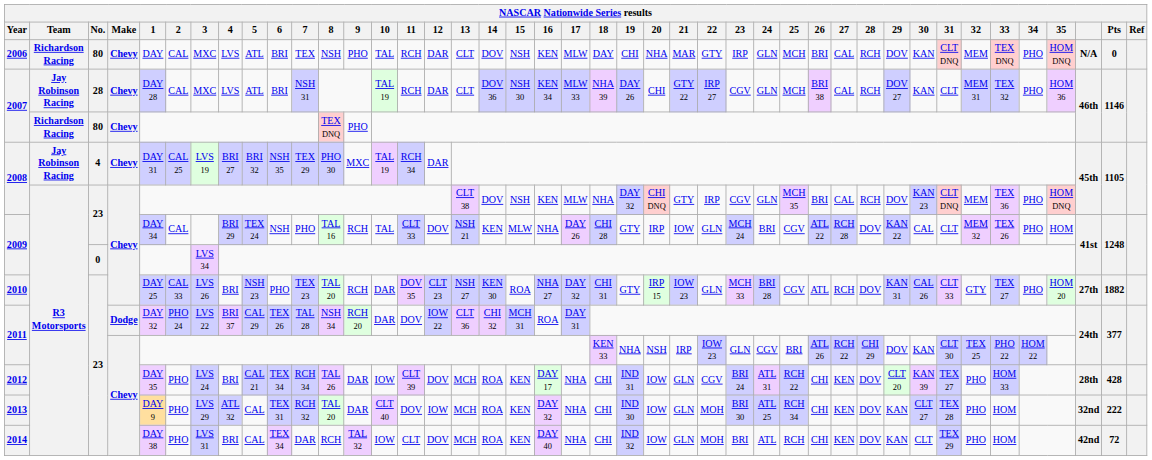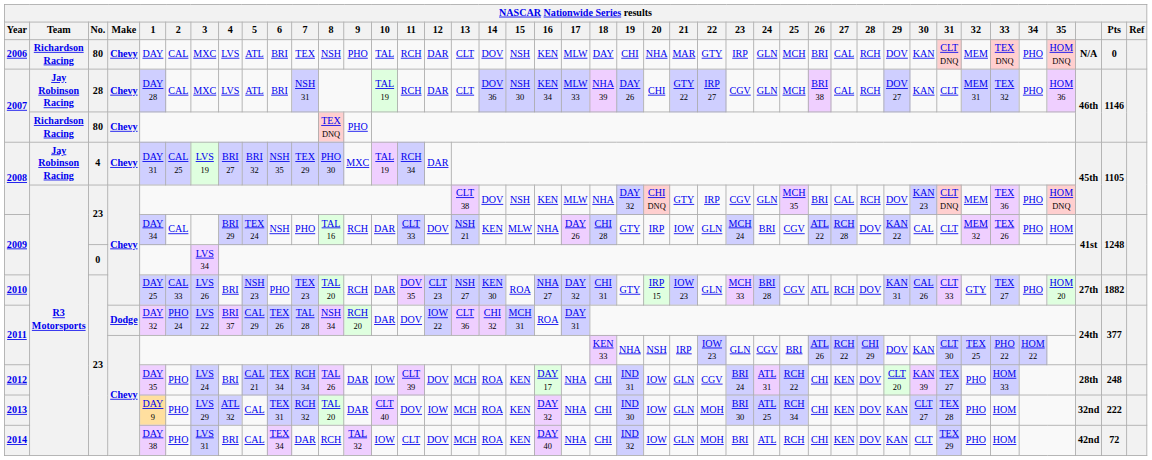2009 / 23 | 10: TAL -> DAR
2012 | Pts: 428 -> 248
